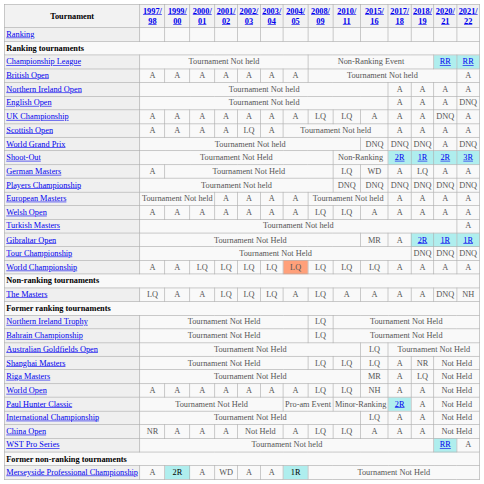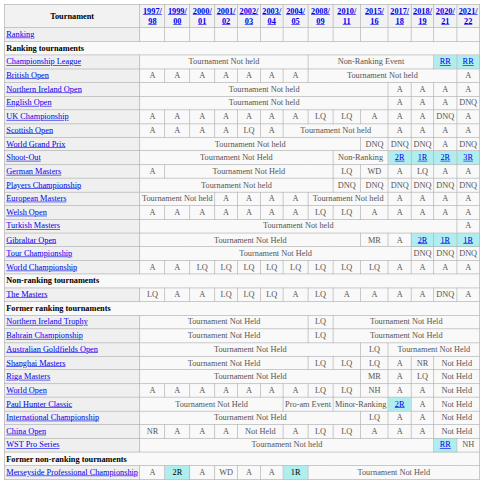World Championship | 2004/ 05: lightsalmon background -> no background
The Masters | 2021/ 22: NH -> A
WST Pro Series | 2021/ 22: A -> NH
